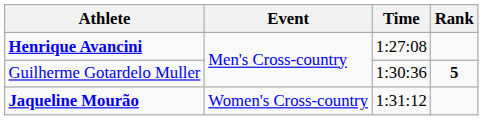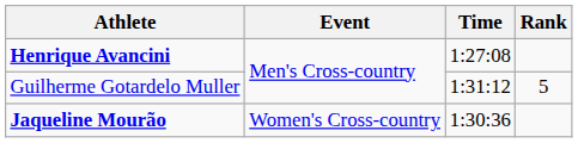Guilherme Gotardelo Muller | Time: 1:30:36 -> 1:31:12
Guilherme Gotardelo Muller | Rank: bold -> normal
Jaqueline Mourão | Time: 1:31:12 -> 1:30:36
